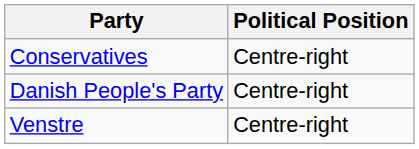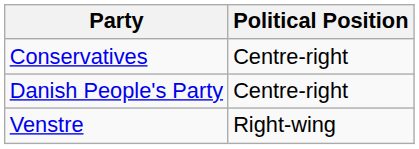Venstre | Political Position: Centre-right -> Right-wing
